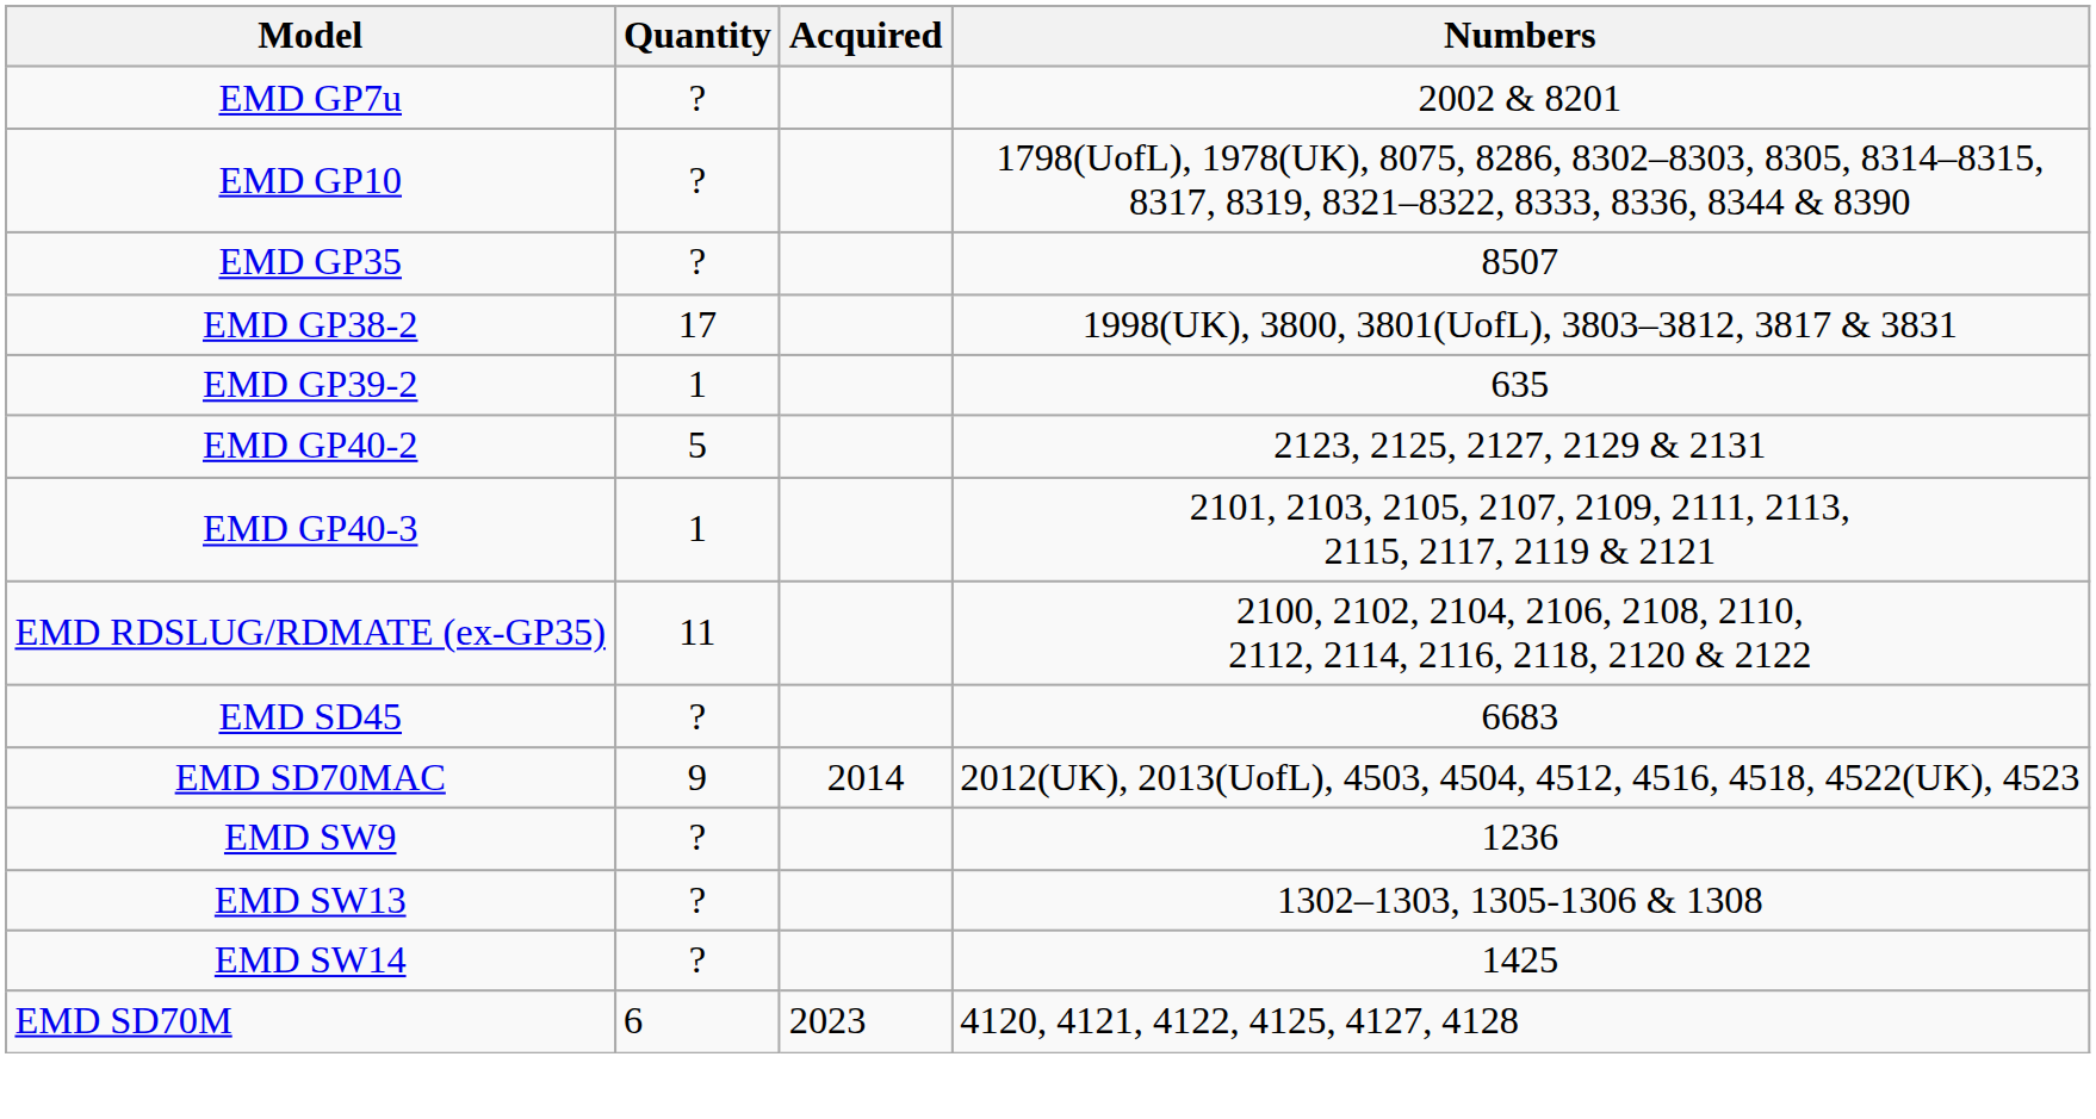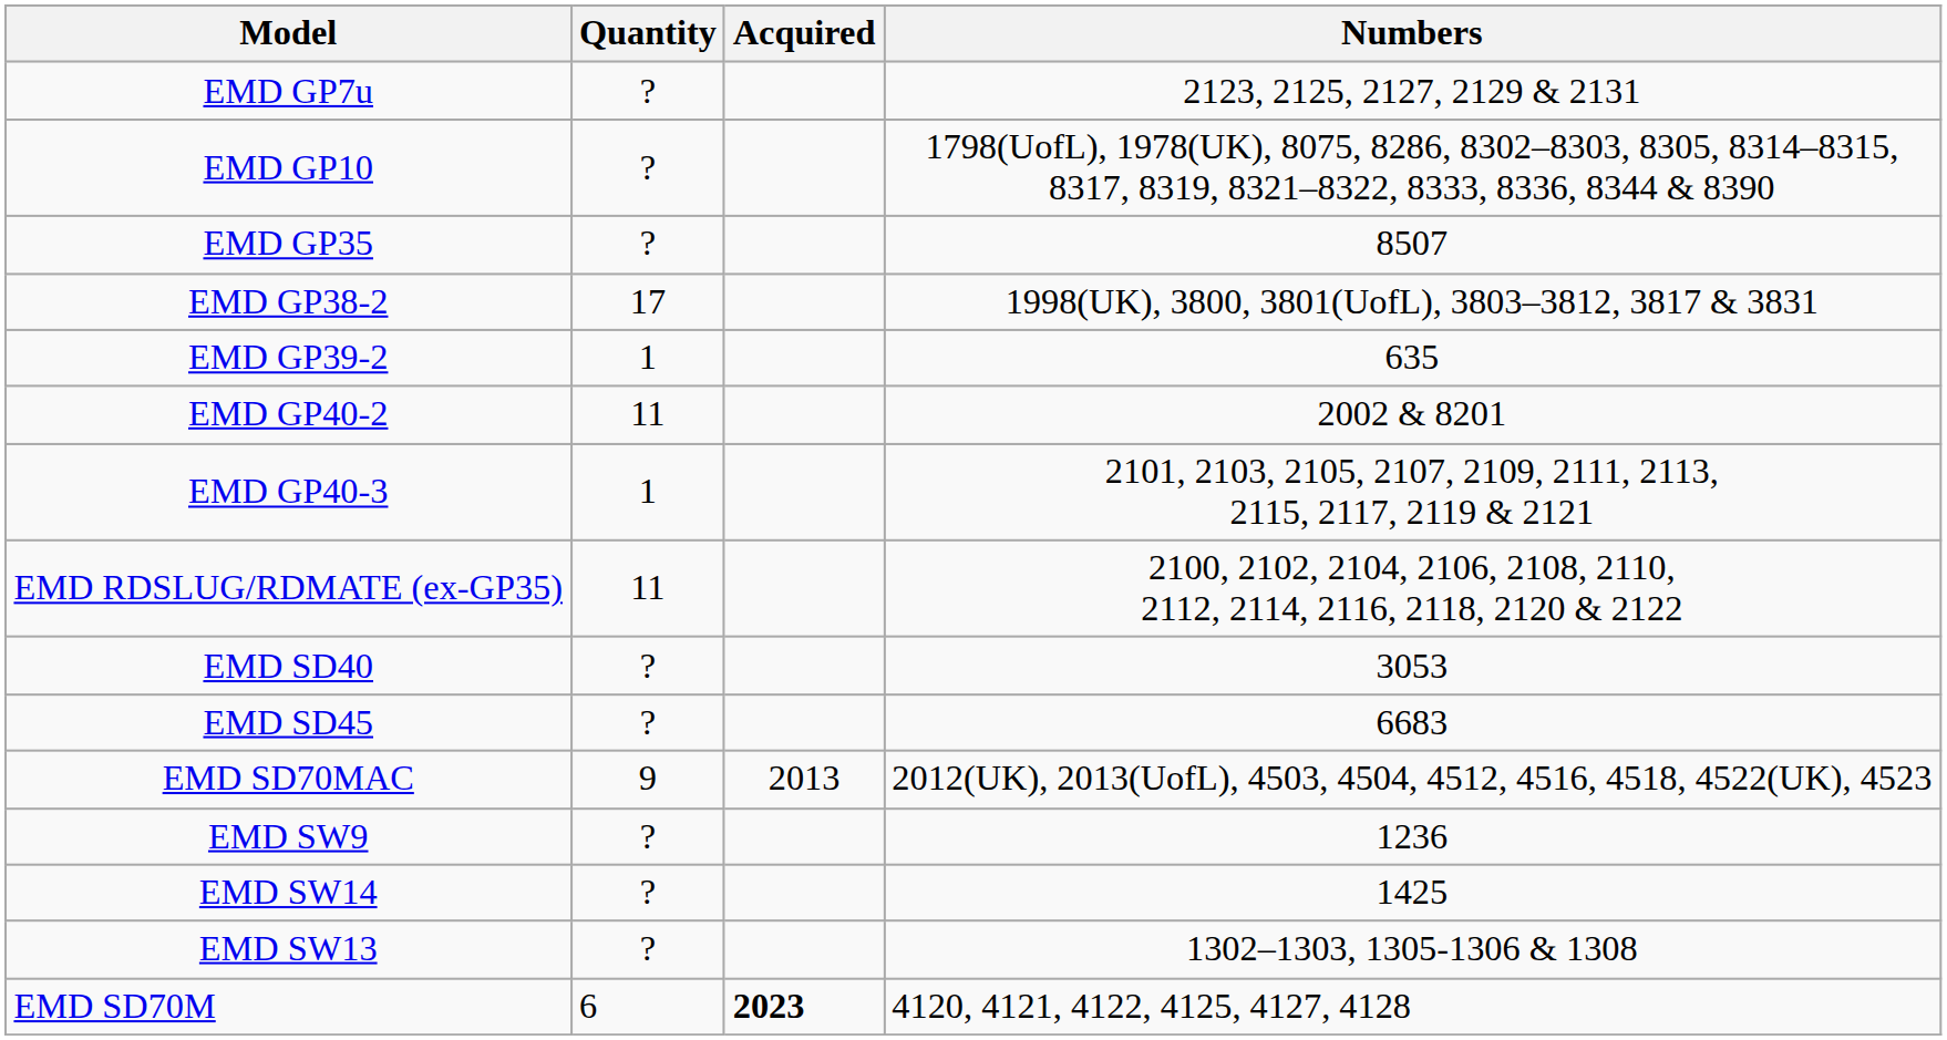EMD GP7u | Numbers: 2002 & 8201 -> 2123, 2125, 2127, 2129 & 2131
EMD GP40-2 | Quantity: 5 -> 11
EMD GP40-2 | Numbers: 2123, 2125, 2127, 2129 & 2131 -> 2002 & 8201
+ row: EMD SD40 | ? | 3053
EMD SD70MAC | Acquired: 2014 -> 2013
rows swapped: EMD SW13 <-> EMD SW14
EMD SD70M | Acquired: normal -> bold
